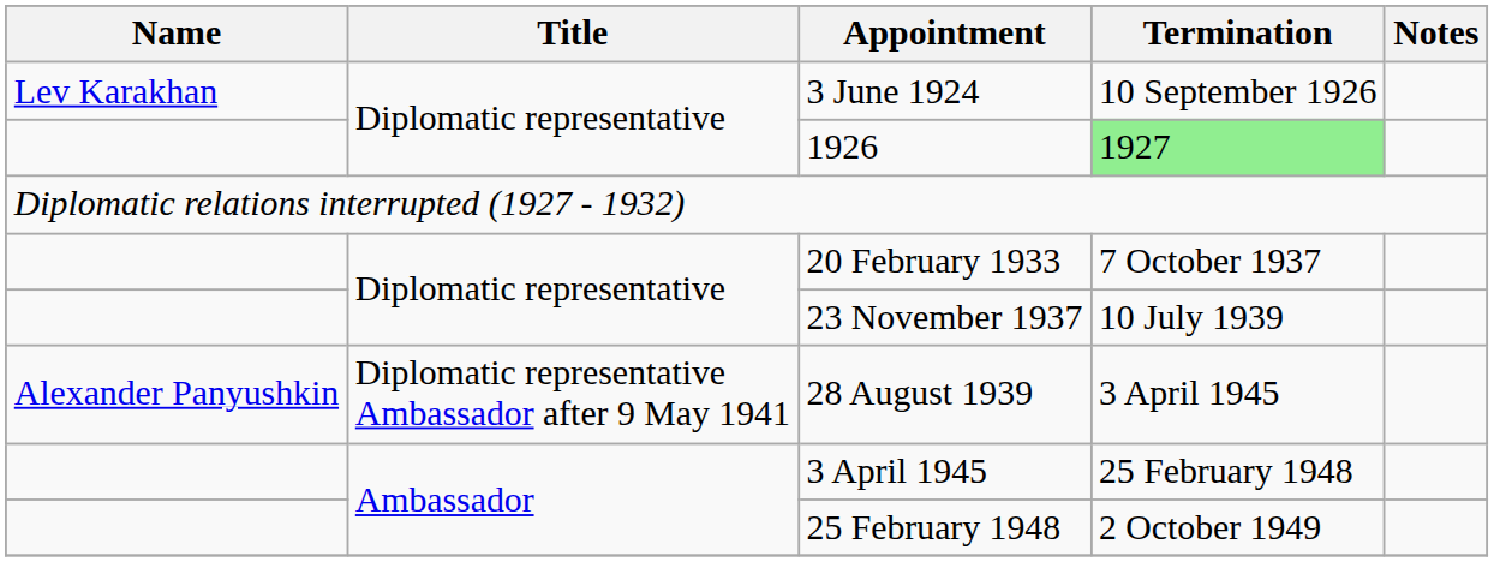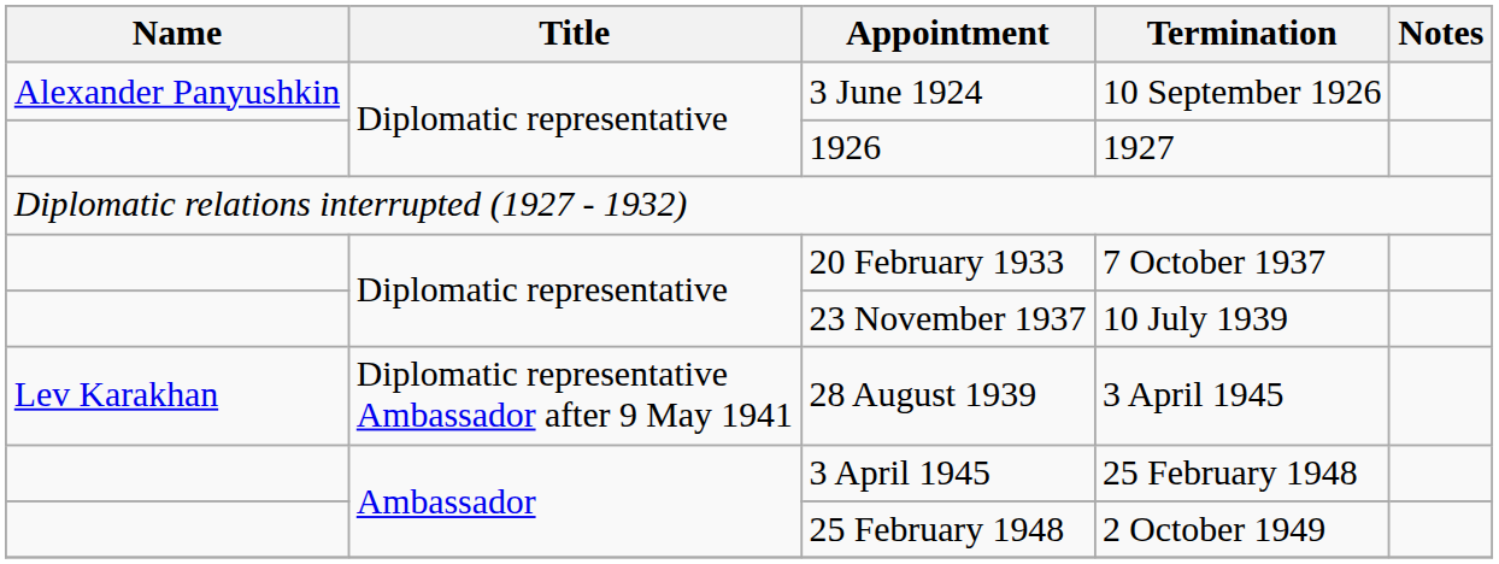3 June 1924 | Name: Lev Karakhan -> Alexander Panyushkin
1926 | Termination: lightgreen background -> no background
28 August 1939 | Name: Alexander Panyushkin -> Lev Karakhan
